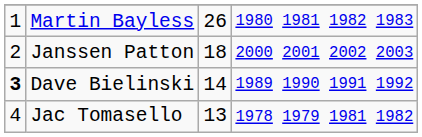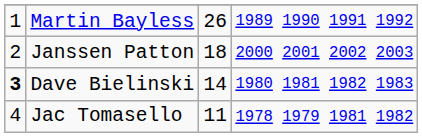Martin Bayless | column 4: 1980 1981 1982 1983 -> 1989 1990 1991 1992
Dave Bielinski | column 4: 1989 1990 1991 1992 -> 1980 1981 1982 1983
Jac Tomasello | column 3: 13 -> 11
